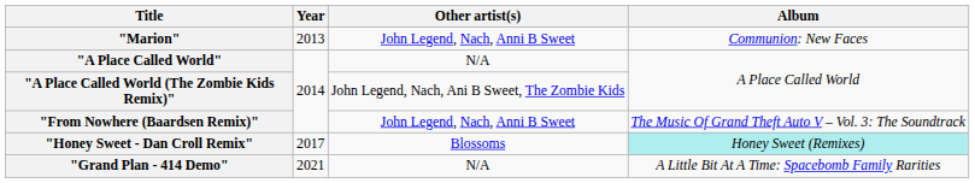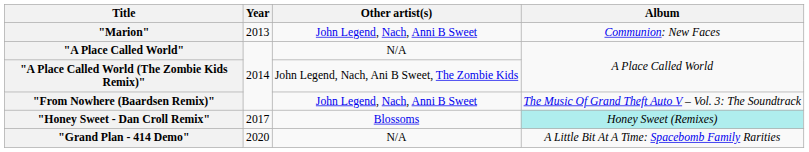"Grand Plan - 414 Demo" | Year: 2021 -> 2020
